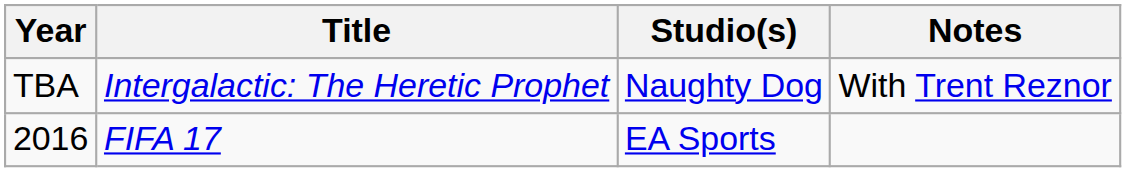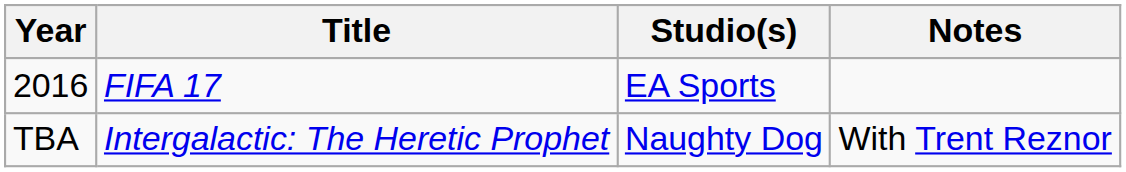rows swapped: 2016 <-> TBA
